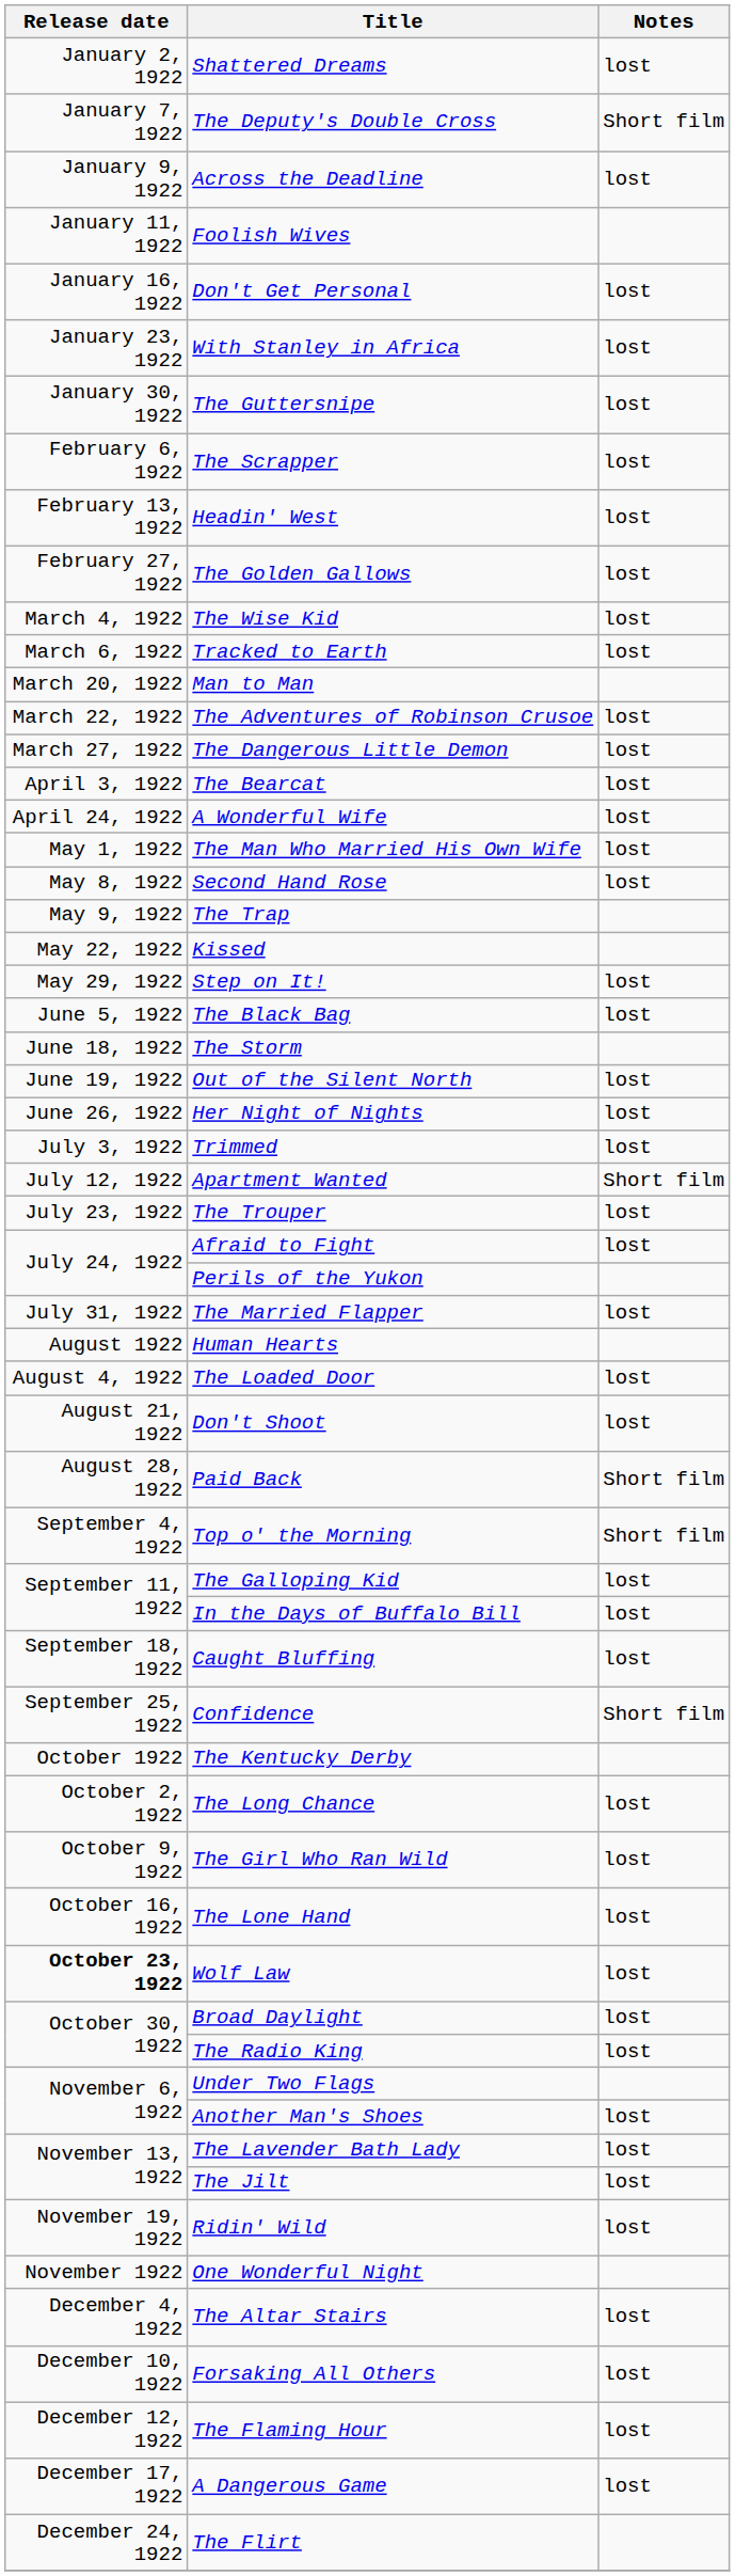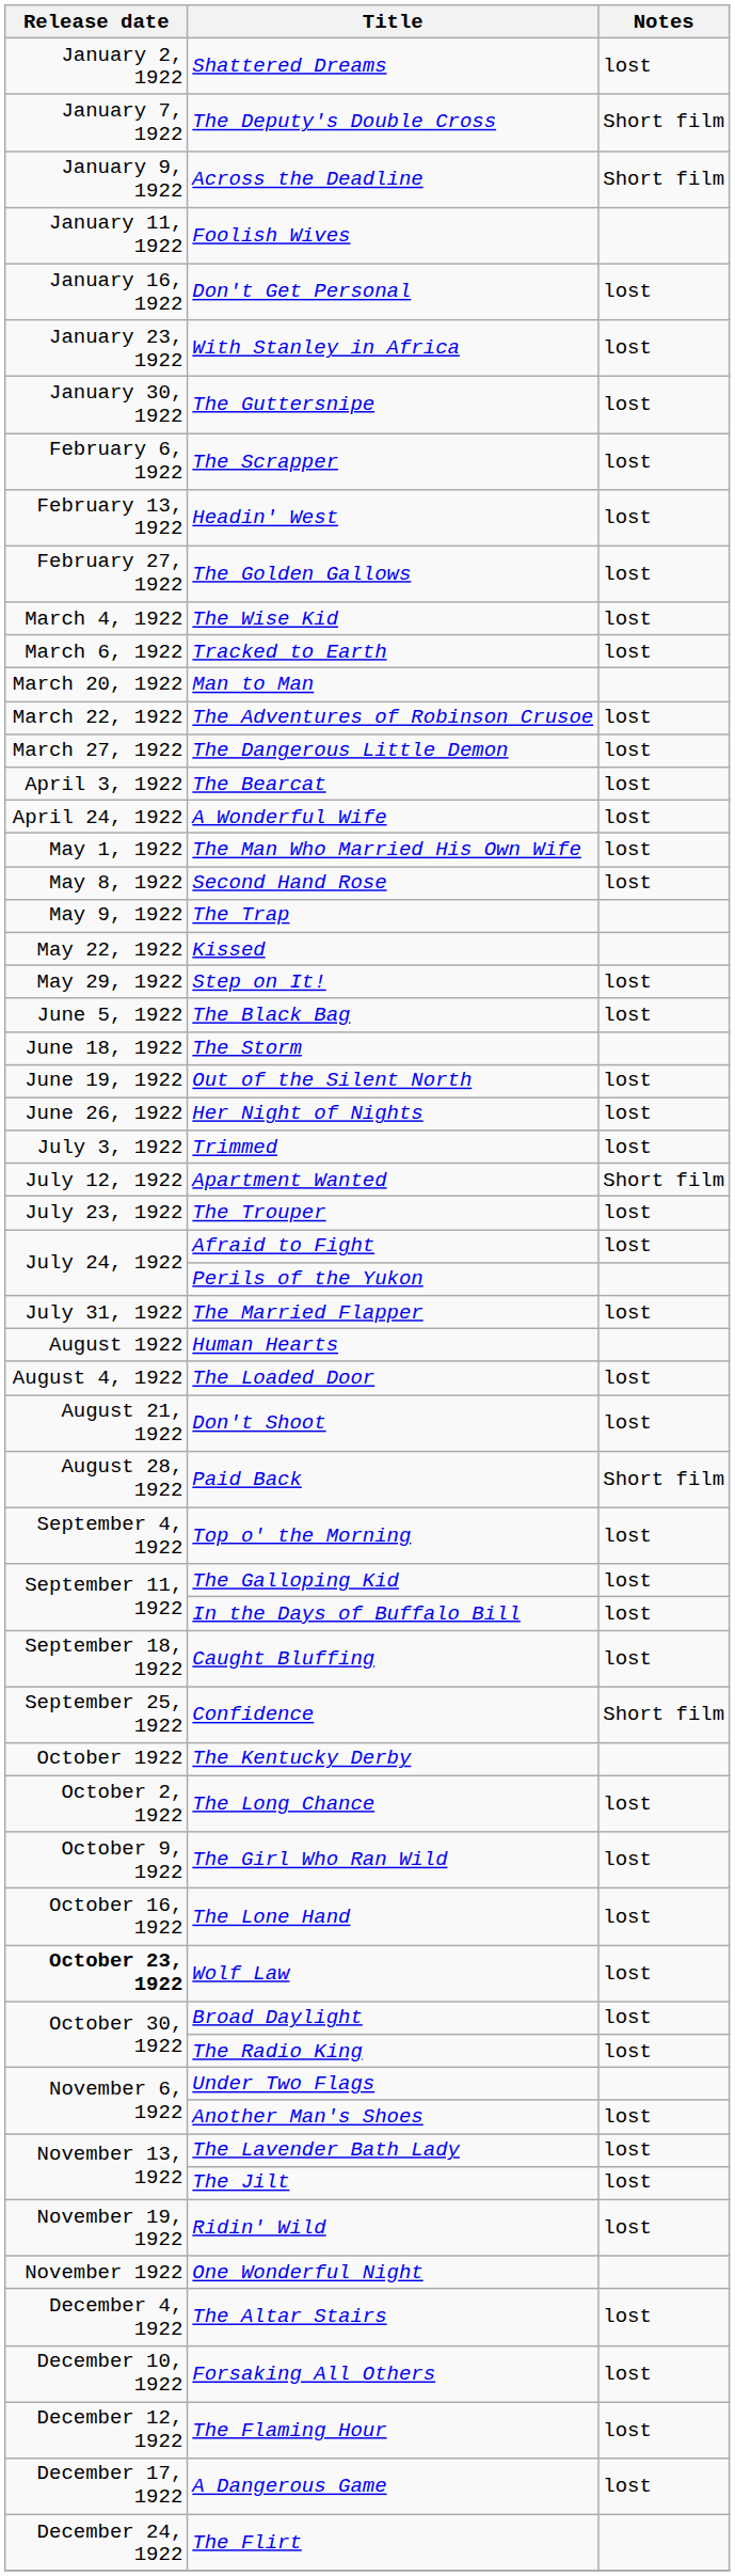Across the Deadline | Notes: lost -> Short film
Top o' the Morning | Notes: Short film -> lost
